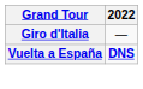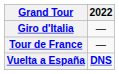+ row: Tour de France | —
